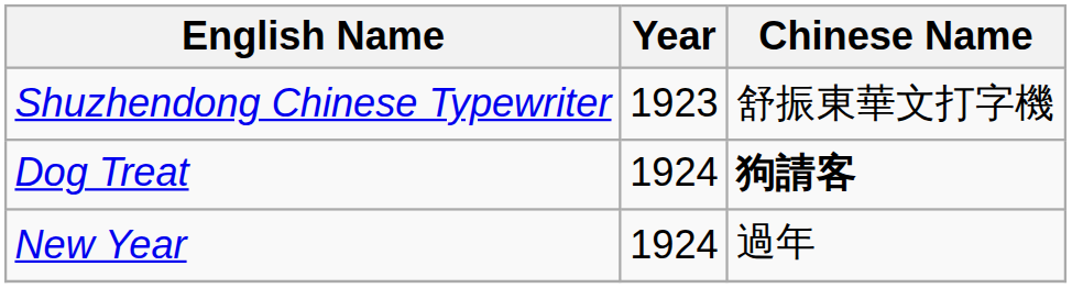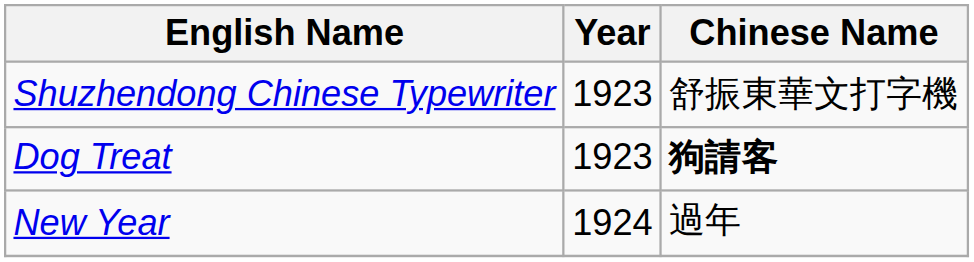Dog Treat | Year: 1924 -> 1923
